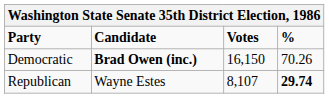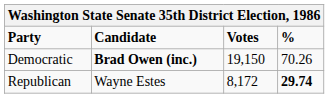Democratic | Votes: 16,150 -> 19,150
Republican | Votes: 8,107 -> 8,172
